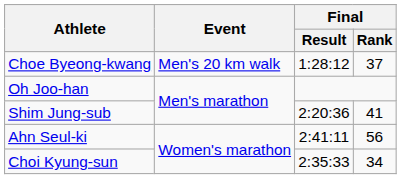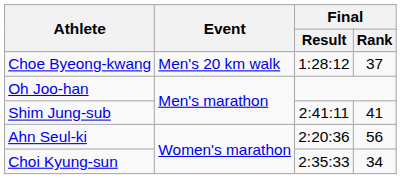Shim Jung-sub | Final / Result: 2:20:36 -> 2:41:11
Ahn Seul-ki | Final / Result: 2:41:11 -> 2:20:36
